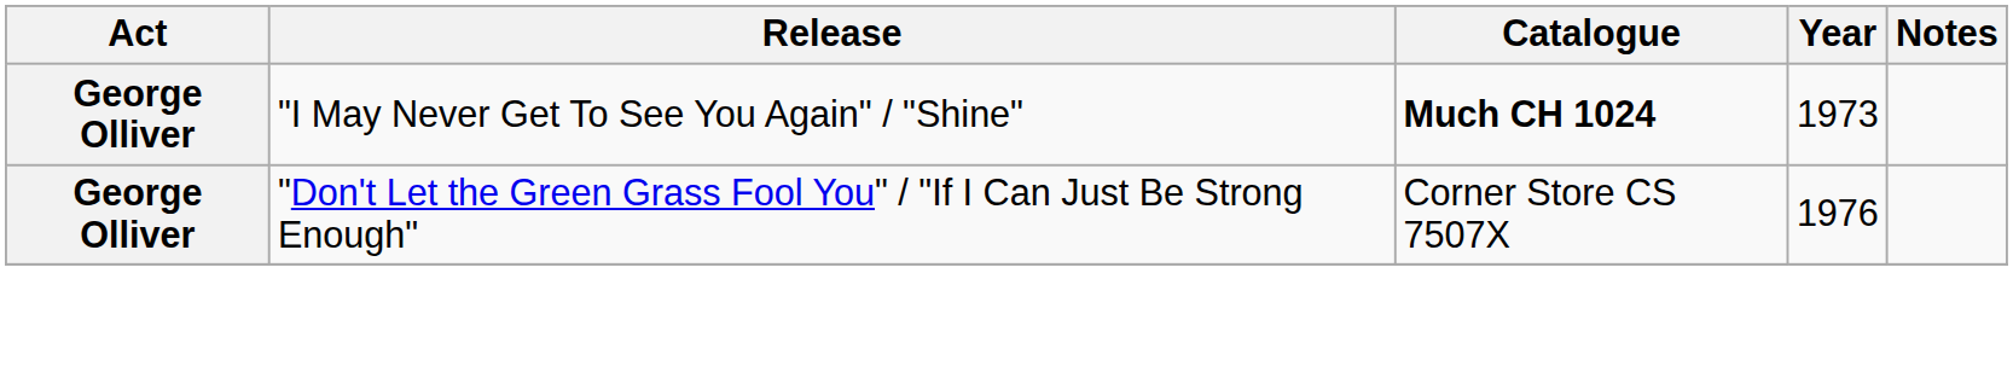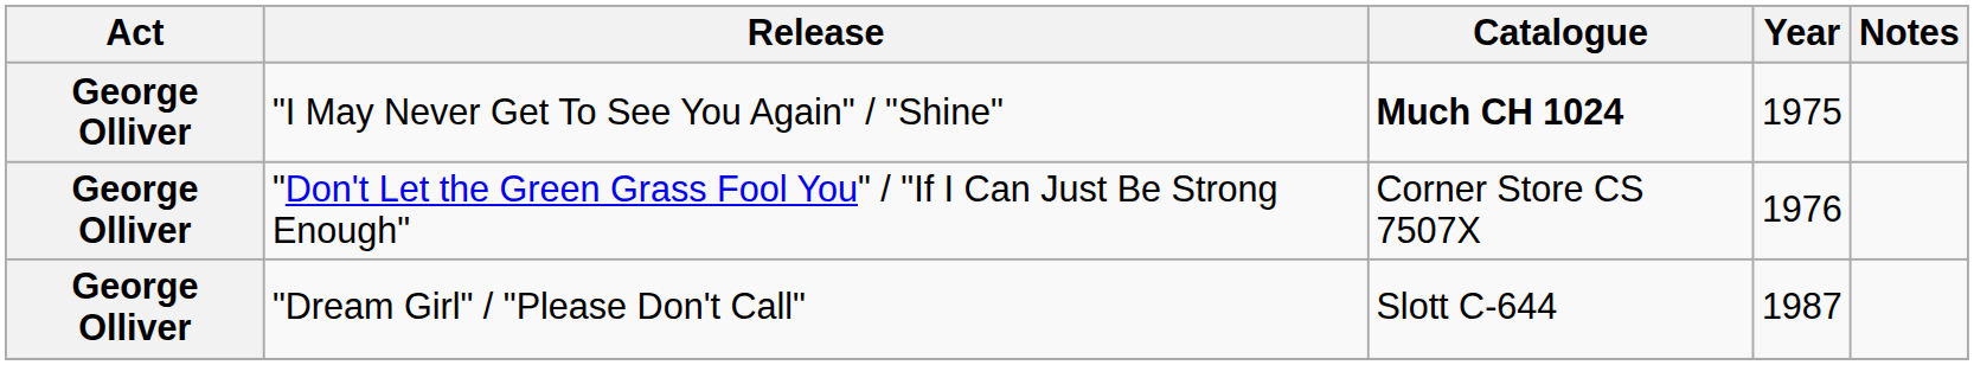"I May Never Get To See You Again" / "Shine" | Year: 1973 -> 1975
+ row: George Olliver | "Dream Girl" / "Please Don't Call" | Slott C-644 | 1987
